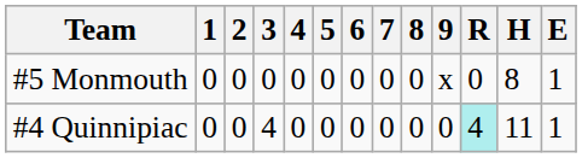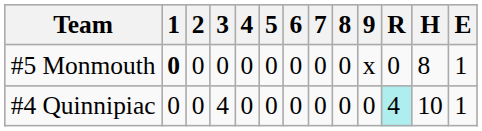#5 Monmouth | 1: normal -> bold
#4 Quinnipiac | H: 11 -> 10
